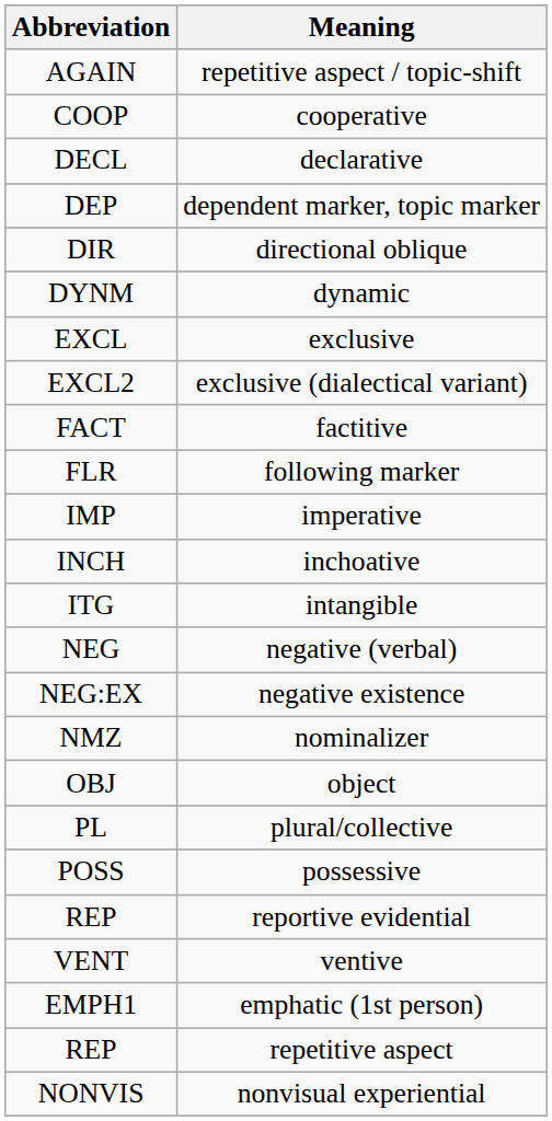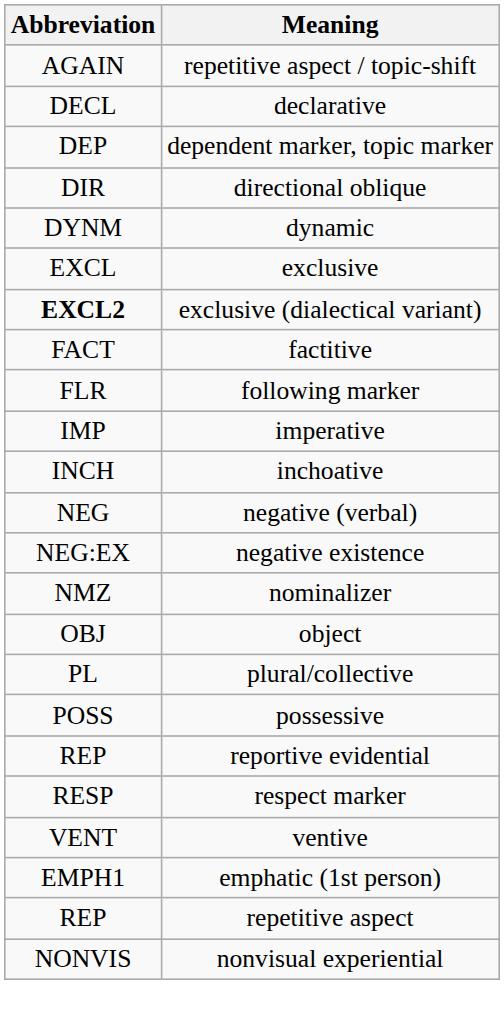- row: COOP | cooperative
exclusive (dialectical variant) | Abbreviation: normal -> bold
- row: ITG | intangible
+ row: RESP | respect marker
